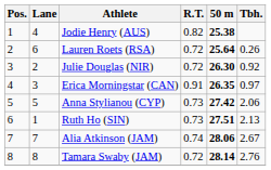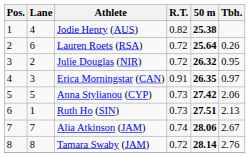Julie Douglas (NIR) | 50 m: 26.30 -> 26.32
Julie Douglas (NIR) | Tbh.: 0.92 -> 0.95
